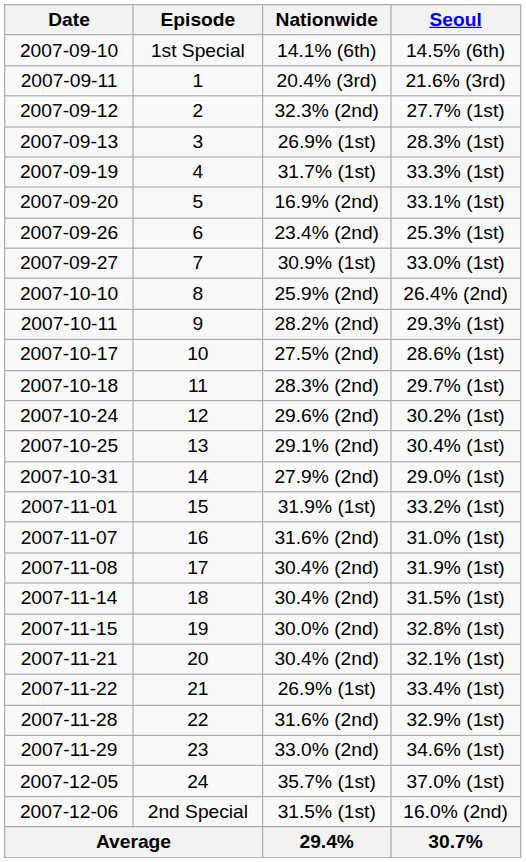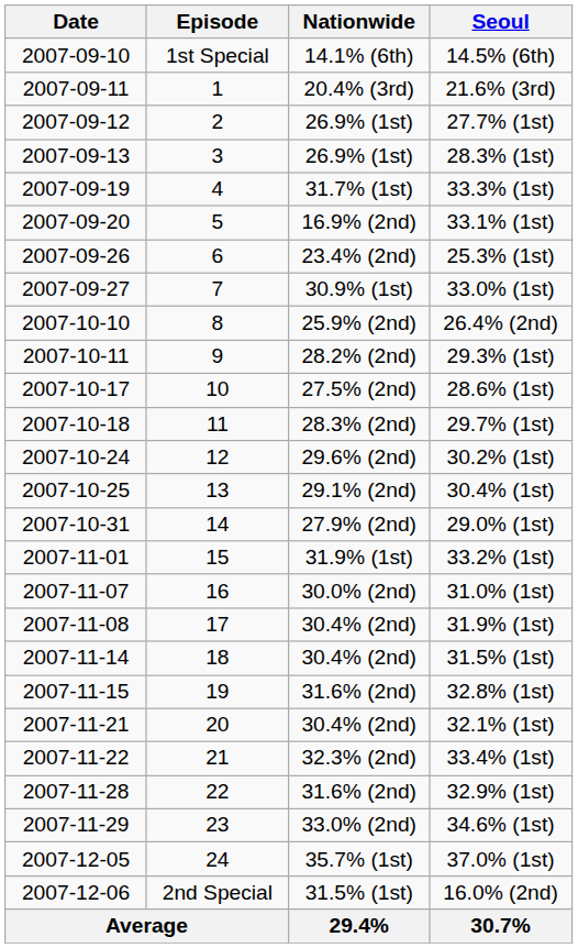27.7% (1st) | Nationwide: 32.3% (2nd) -> 26.9% (1st)
31.0% (1st) | Nationwide: 31.6% (2nd) -> 30.0% (2nd)
32.8% (1st) | Nationwide: 30.0% (2nd) -> 31.6% (2nd)
33.4% (1st) | Nationwide: 26.9% (1st) -> 32.3% (2nd)
